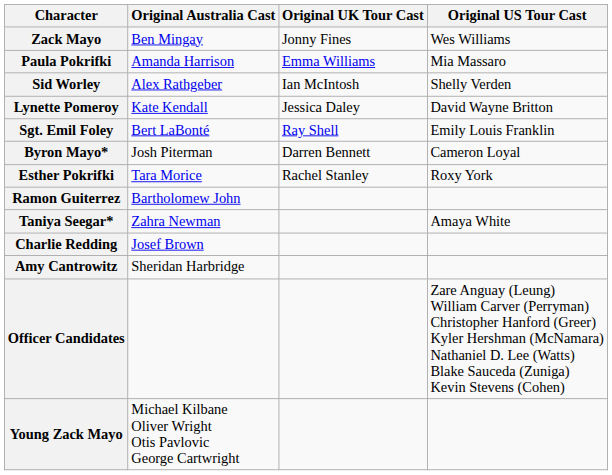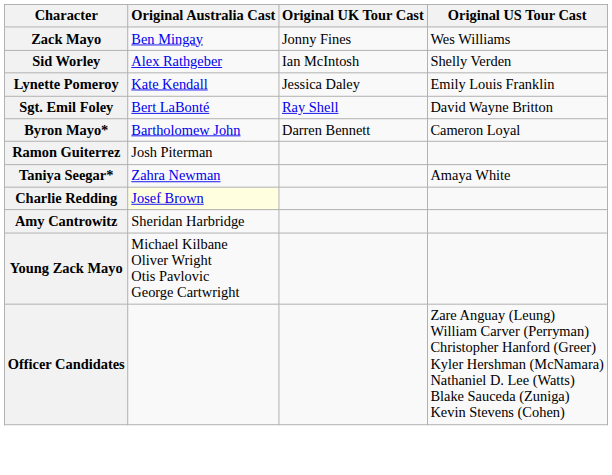- row: Paula Pokrifki | Amanda Harrison | Emma Williams | Mia Massaro
Lynette Pomeroy | Original US Tour Cast: David Wayne Britton -> Emily Louis Franklin
Sgt. Emil Foley | Original US Tour Cast: Emily Louis Franklin -> David Wayne Britton
Byron Mayo* | Original Australia Cast: Josh Piterman -> Bartholomew John
- row: Esther Pokrifki | Tara Morice | Rachel Stanley | Roxy York
Ramon Guiterrez | Original Australia Cast: Bartholomew John -> Josh Piterman
Charlie Redding | Original Australia Cast: no background -> lightyellow background
rows swapped: Young Zack Mayo <-> Officer Candidates
